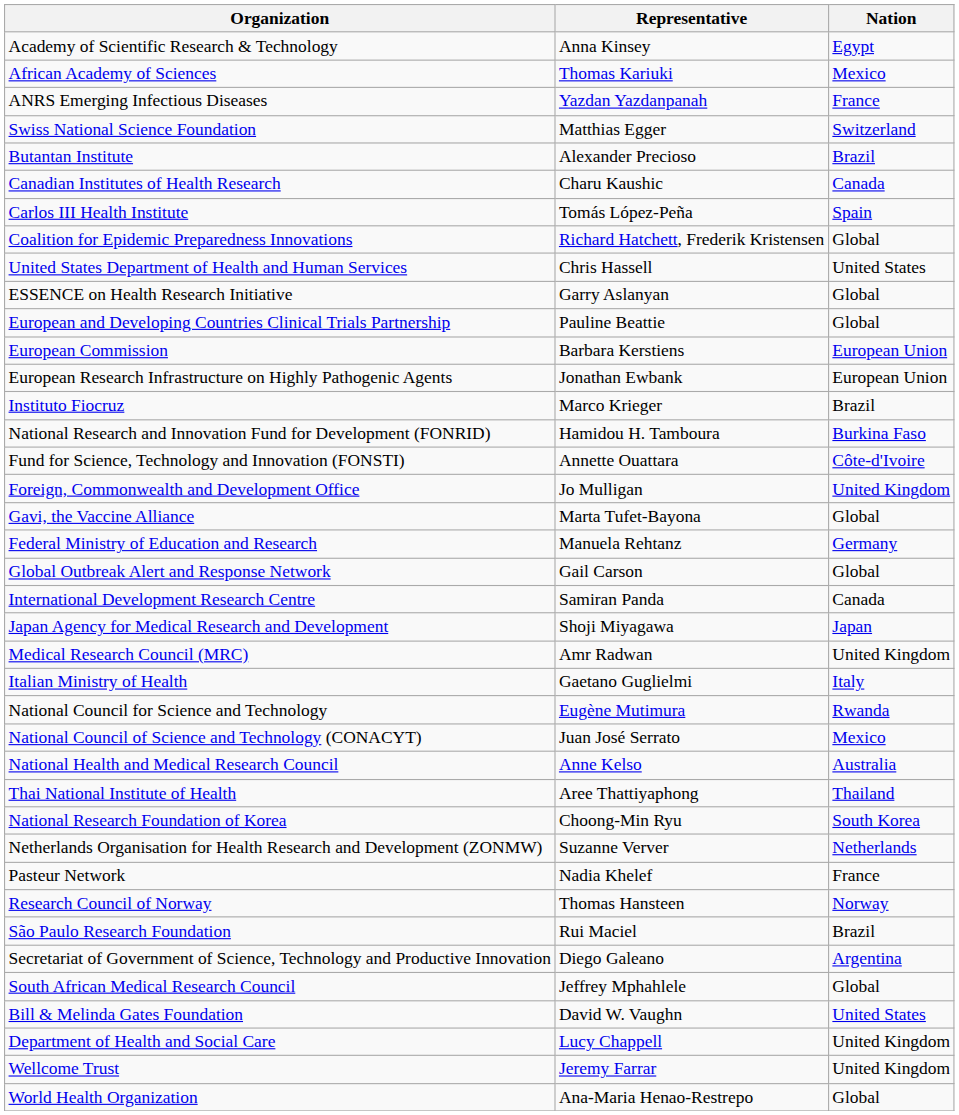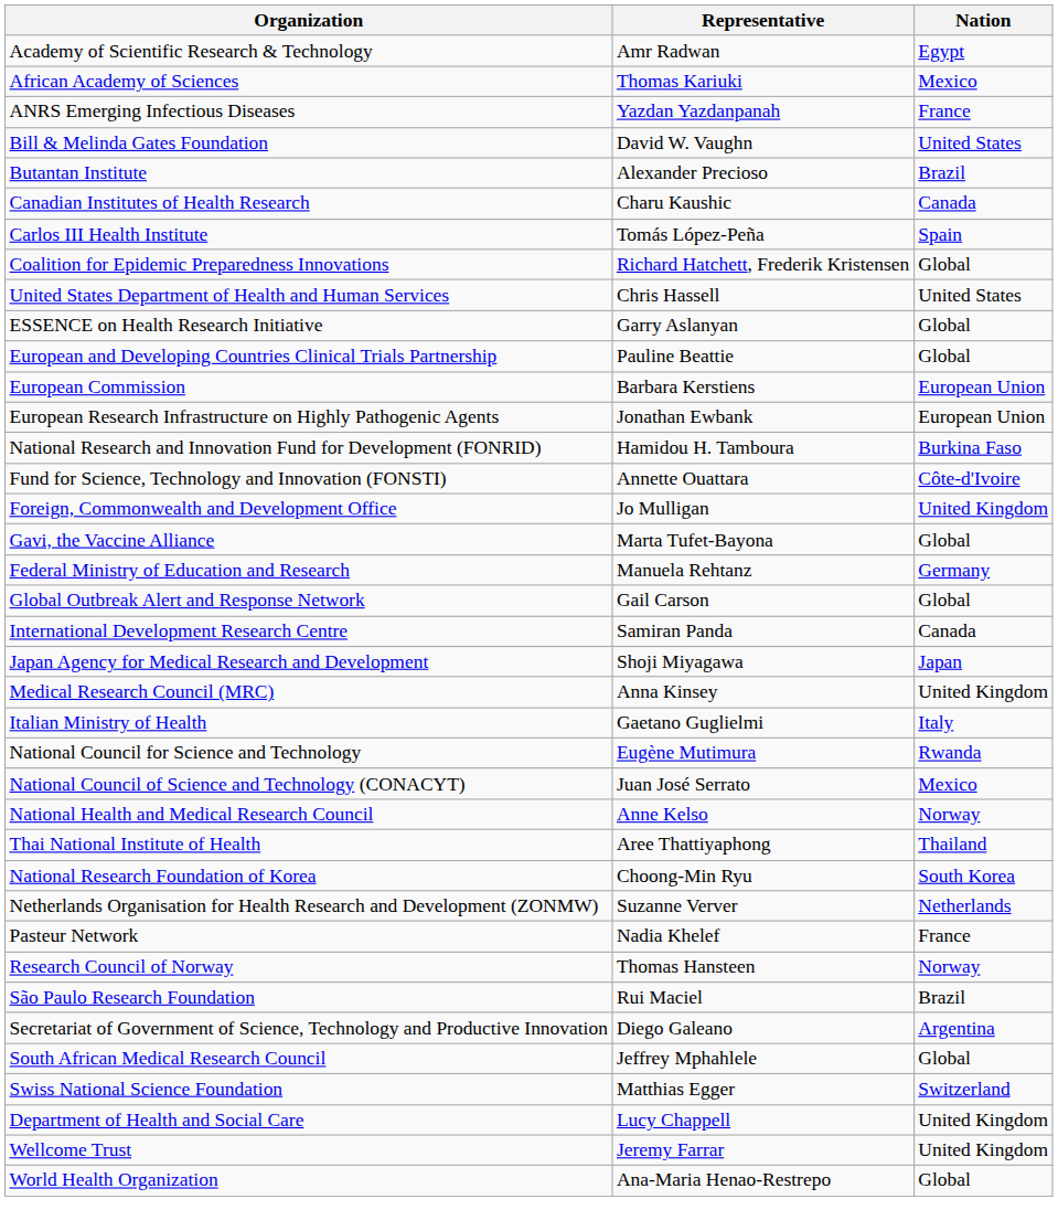Academy of Scientific Research & Technology | Representative: Anna Kinsey -> Amr Radwan
rows swapped: Bill & Melinda Gates Foundation <-> Swiss National Science Foundation
- row: Instituto Fiocruz | Marco Krieger | Brazil
Medical Research Council (MRC) | Representative: Amr Radwan -> Anna Kinsey
National Health and Medical Research Council | Nation: Australia -> Norway
